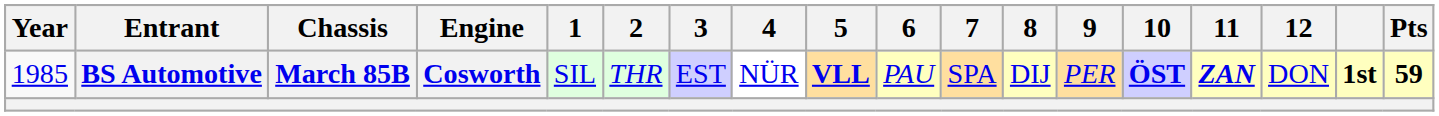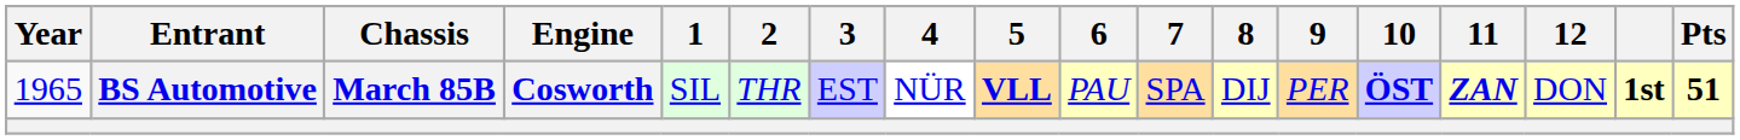BS Automotive | Year: 1985 -> 1965
BS Automotive | Pts: 59 -> 51
